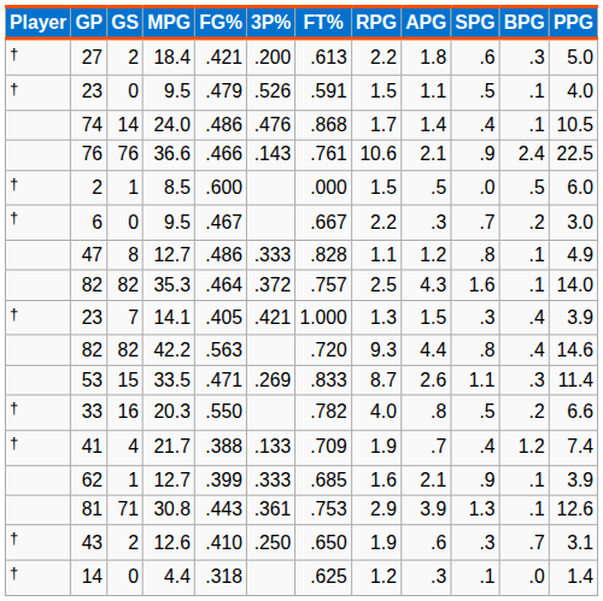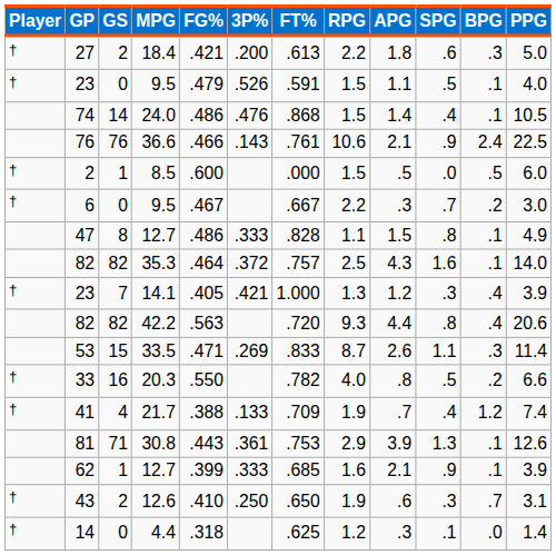74 | RPG: 1.7 -> 1.5
47 | APG: 1.2 -> 1.5
23 / 14.1 | APG: 1.5 -> 1.2
82 / 42.2 | PPG: 14.6 -> 20.6
rows swapped: 81 <-> 62
